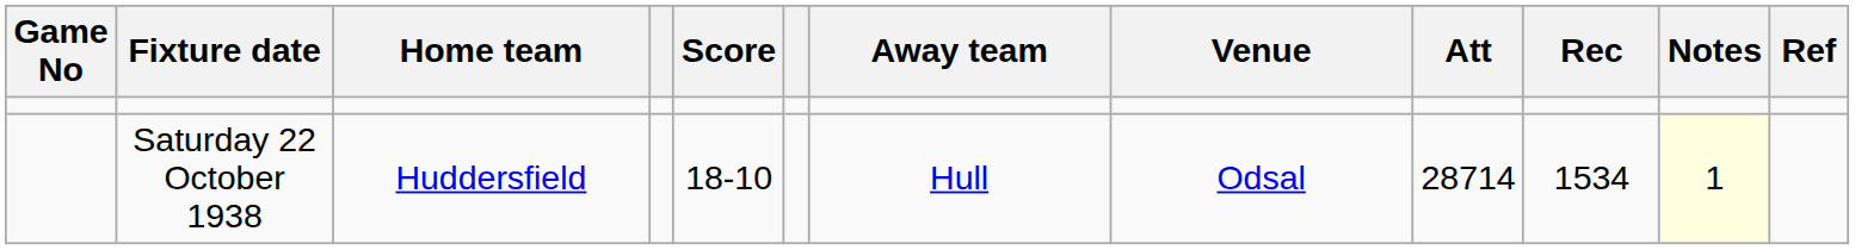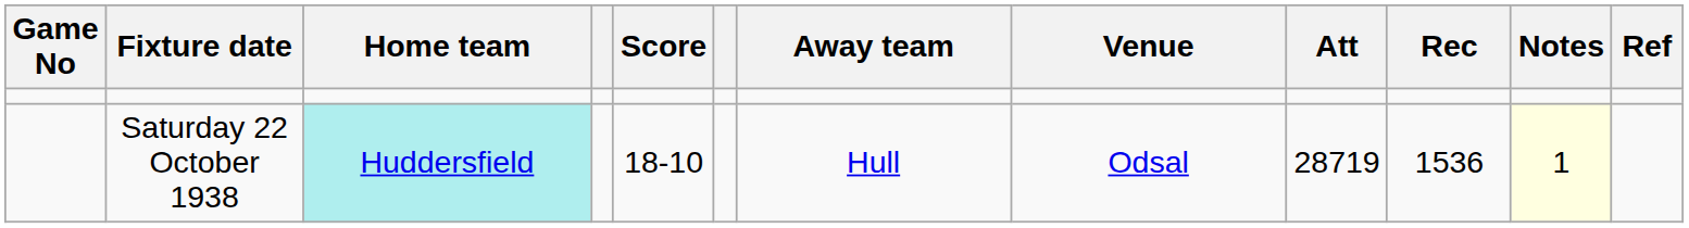Saturday 22 October 1938 | Home team: no background -> paleturquoise background
Saturday 22 October 1938 | Att: 28714 -> 28719
Saturday 22 October 1938 | Rec: 1534 -> 1536
